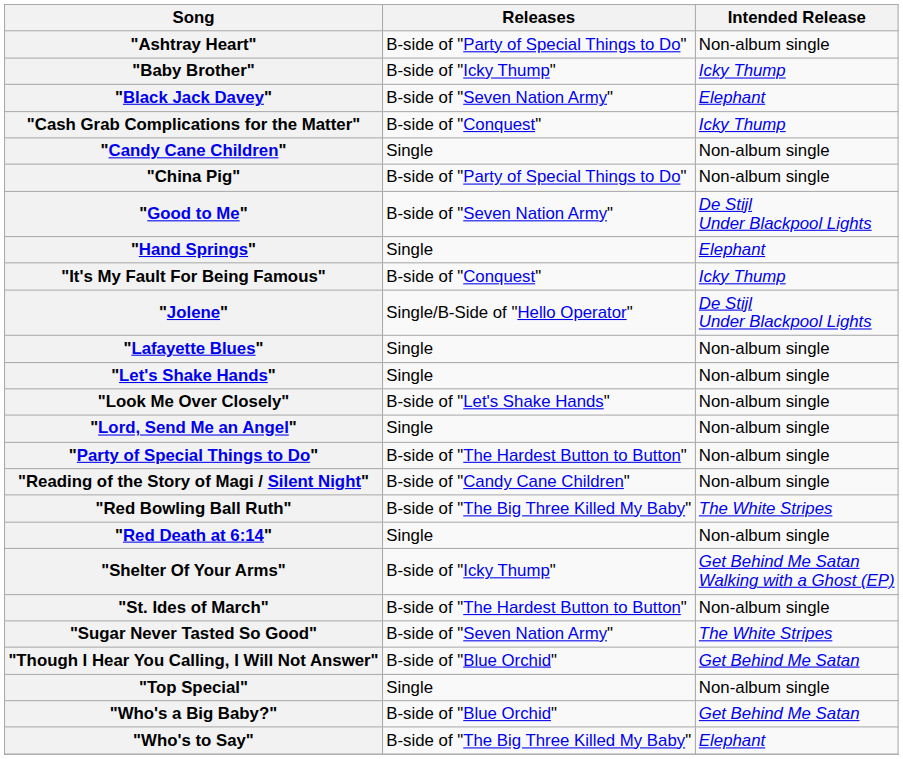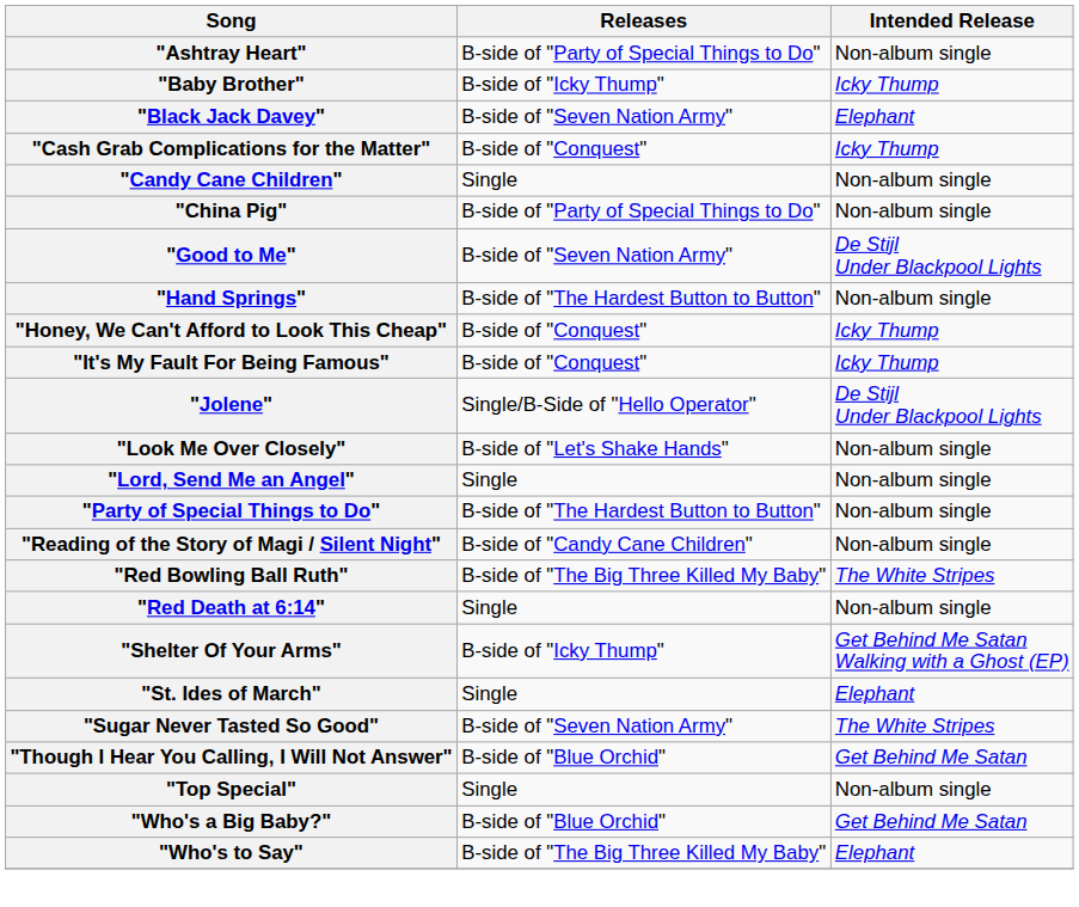"Hand Springs" | Releases: Single -> B-side of "The Hardest Button to Button"
"Hand Springs" | Intended Release: Elephant -> Non-album single
+ row: "Honey, We Can't Afford to Look This Cheap" | B-side of "Conquest" | Icky Thump
- row: "Lafayette Blues" | Single | Non-album single
- row: "Let's Shake Hands" | Single | Non-album single
"St. Ides of March" | Releases: B-side of "The Hardest Button to Button" -> Single
"St. Ides of March" | Intended Release: Non-album single -> Elephant
